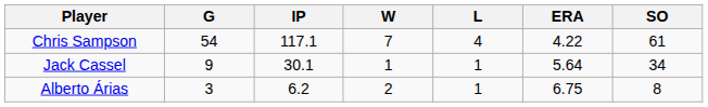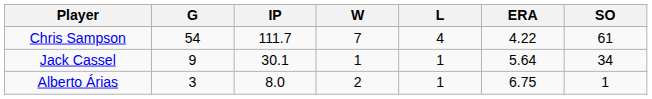Chris Sampson | IP: 117.1 -> 111.7
Alberto Árias | IP: 6.2 -> 8.0
Alberto Árias | SO: 8 -> 1
